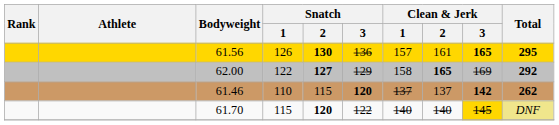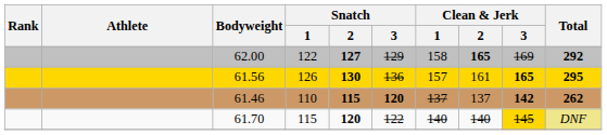rows swapped: 61.56 <-> 62.00
61.46 | Snatch / 2: normal -> bold
